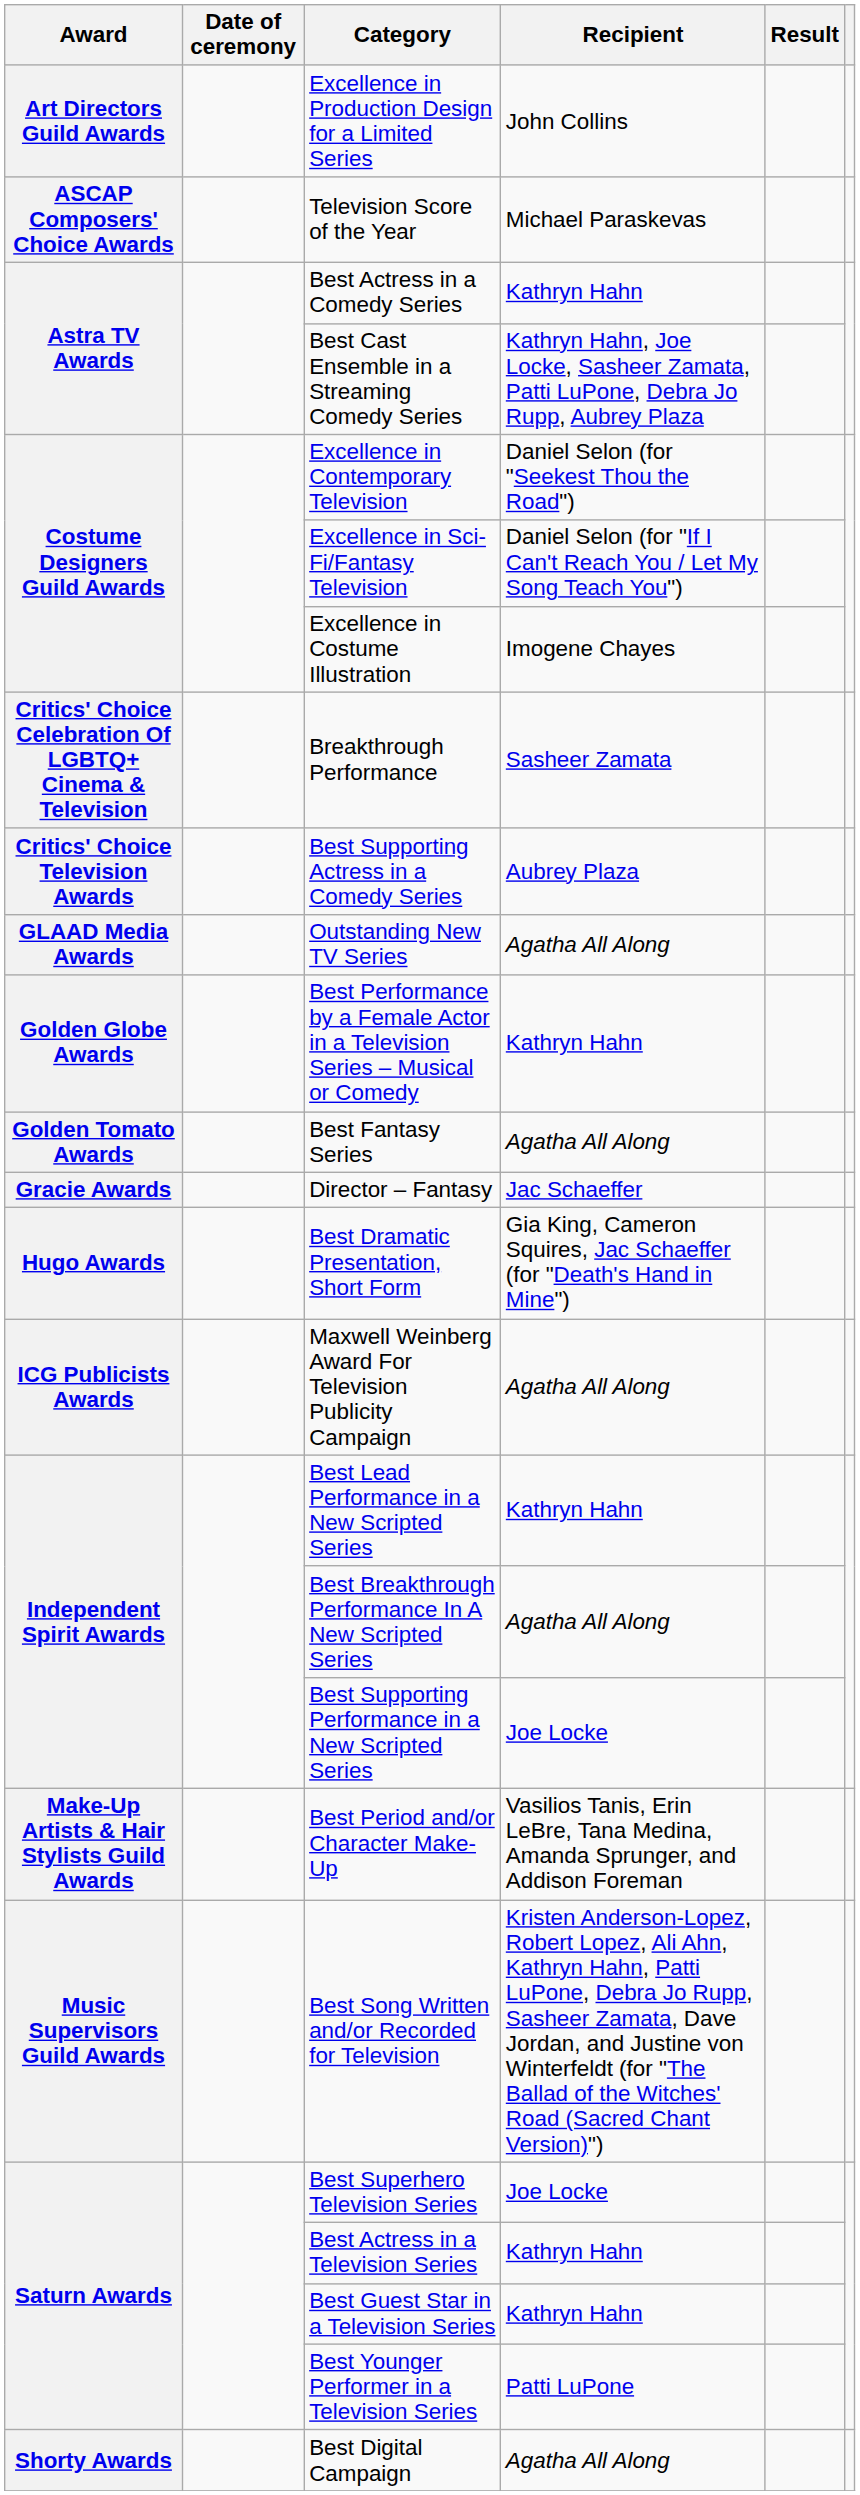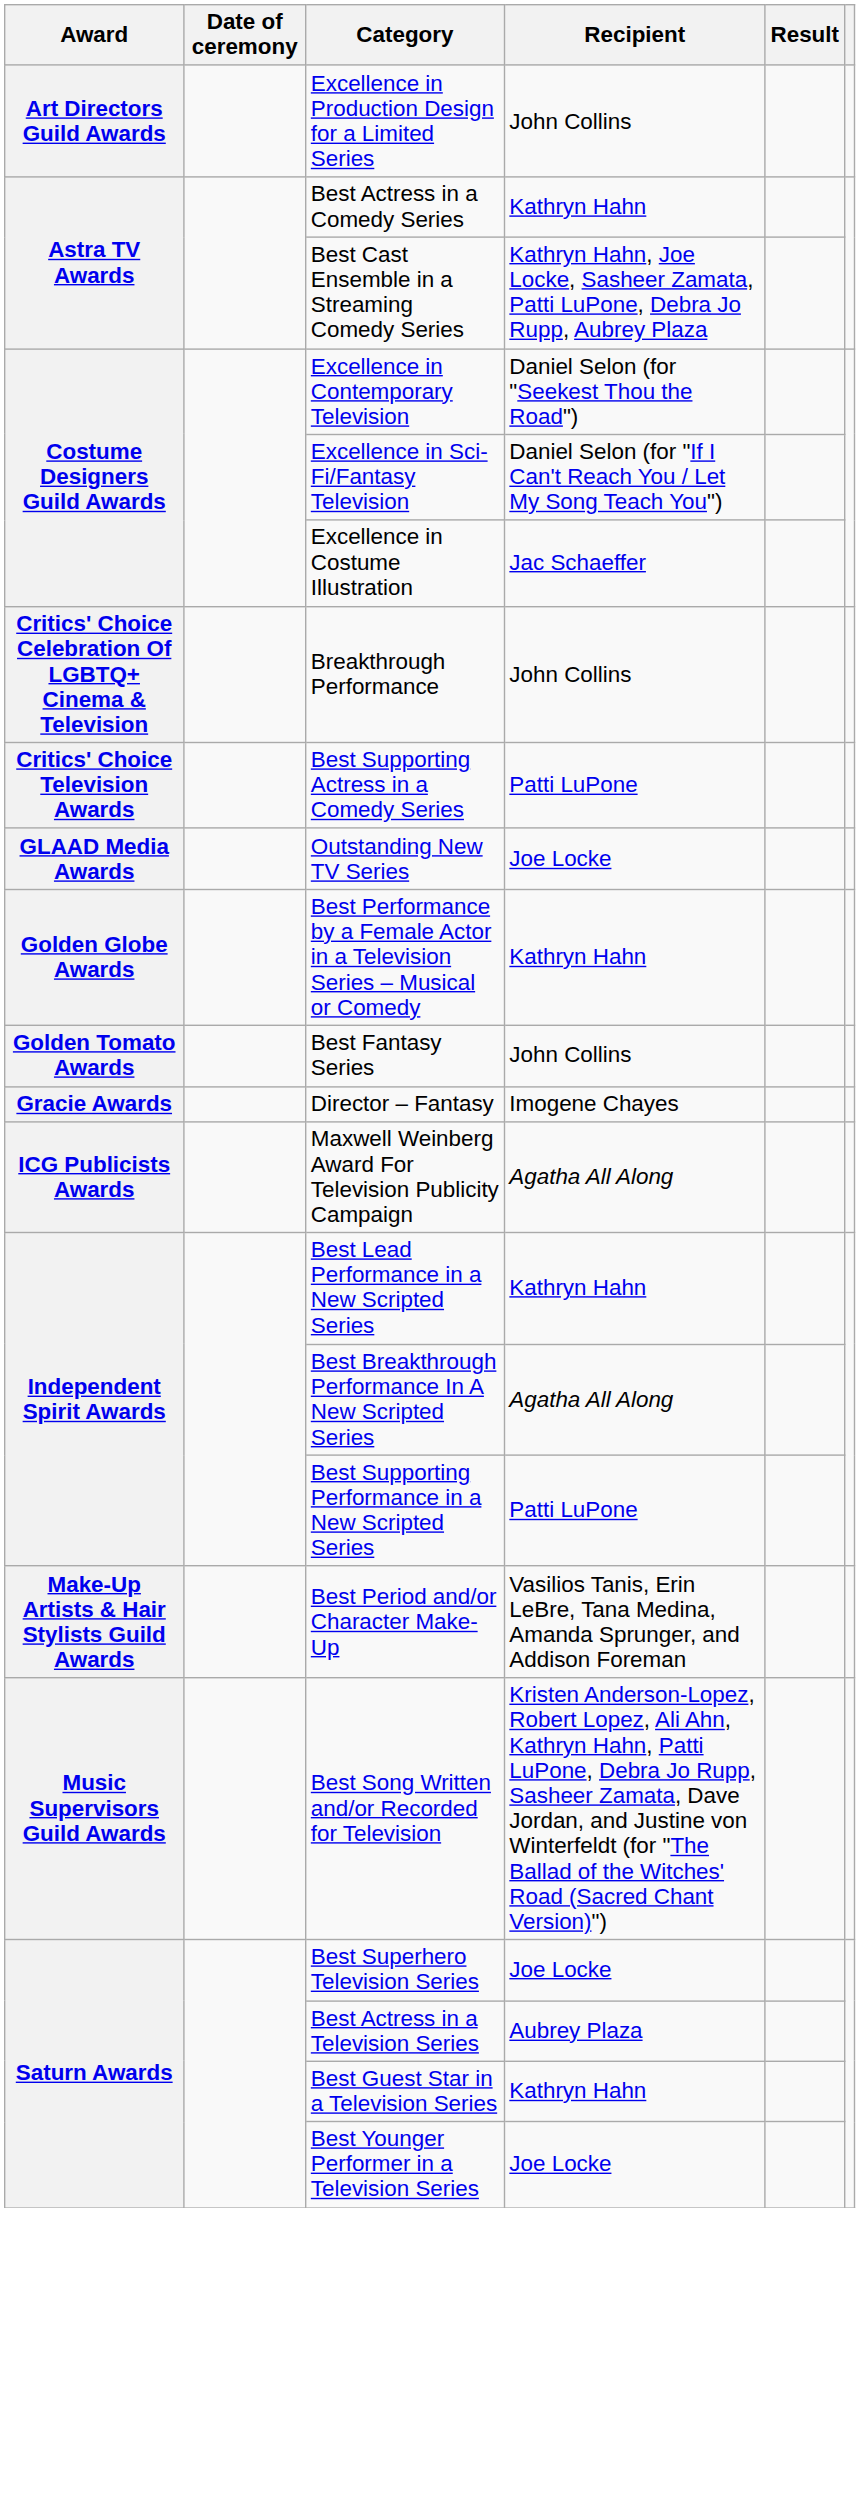- row: ASCAP Composers' Choice Awards | Television Score of the Year | Michael Paraskevas
Excellence in Costume Illustration | Recipient: Imogene Chayes -> Jac Schaeffer
Breakthrough Performance | Recipient: Sasheer Zamata -> John Collins
Best Supporting Actress in a Comedy Series | Recipient: Aubrey Plaza -> Patti LuPone
Outstanding New TV Series | Recipient: Agatha All Along -> Joe Locke
Best Fantasy Series | Recipient: Agatha All Along -> John Collins
Director – Fantasy | Recipient: Jac Schaeffer -> Imogene Chayes
- row: Hugo Awards | Best Dramatic Presentation, Short Form | Gia King, Cameron Squires, Jac Schaeffer (for "Death's Hand in Mine")
Best Supporting Performance in a New Scripted Series | Recipient: Joe Locke -> Patti LuPone
Best Actress in a Television Series | Recipient: Kathryn Hahn -> Aubrey Plaza
Best Younger Performer in a Television Series | Recipient: Patti LuPone -> Joe Locke
- row: Shorty Awards | Best Digital Campaign | Agatha All Along
